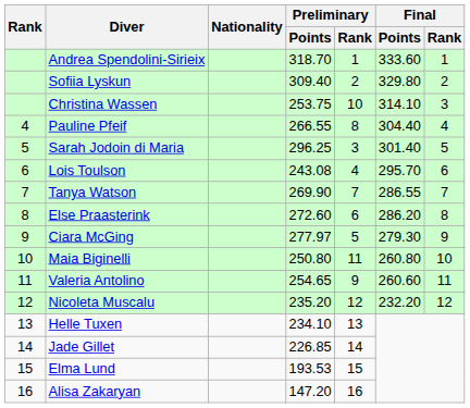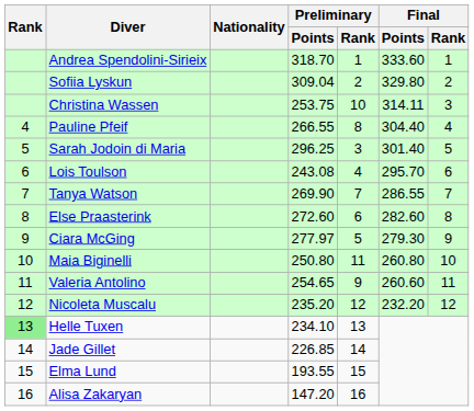Sofiia Lyskun | Preliminary / Points: 309.40 -> 309.04
Christina Wassen | Final / Points: 314.10 -> 314.11
Else Praasterink | Final / Points: 286.20 -> 282.60
Helle Tuxen | Rank: no background -> lightgreen background
Elma Lund | Preliminary / Points: 193.53 -> 193.55
